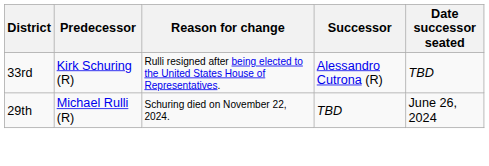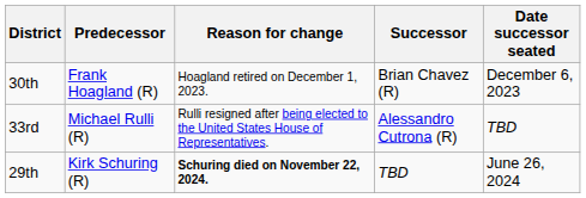+ row: 30th | Frank Hoagland (R) | Hoagland retired on December 1, 2023. | Brian Chavez (R) | December 6, 2023
33rd | Predecessor: Kirk Schuring (R) -> Michael Rulli (R)
29th | Predecessor: Michael Rulli (R) -> Kirk Schuring (R)
29th | Reason for change: normal -> bold
